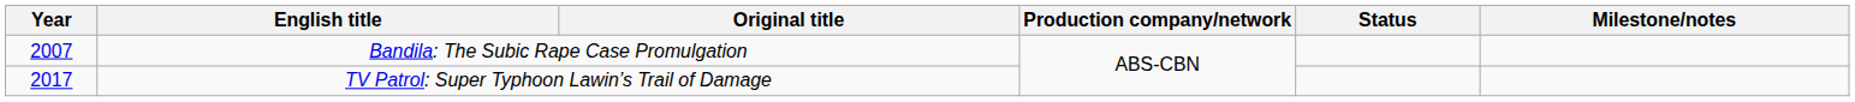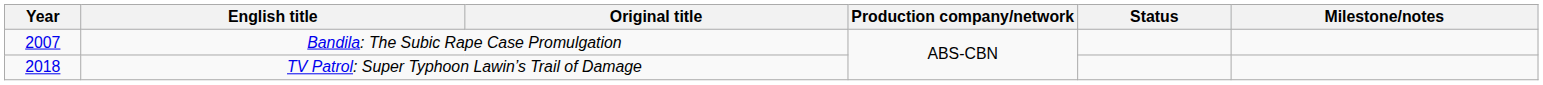TV Patrol: Super Typhoon Lawin’s Trail of Damage | Year: 2017 -> 2018
